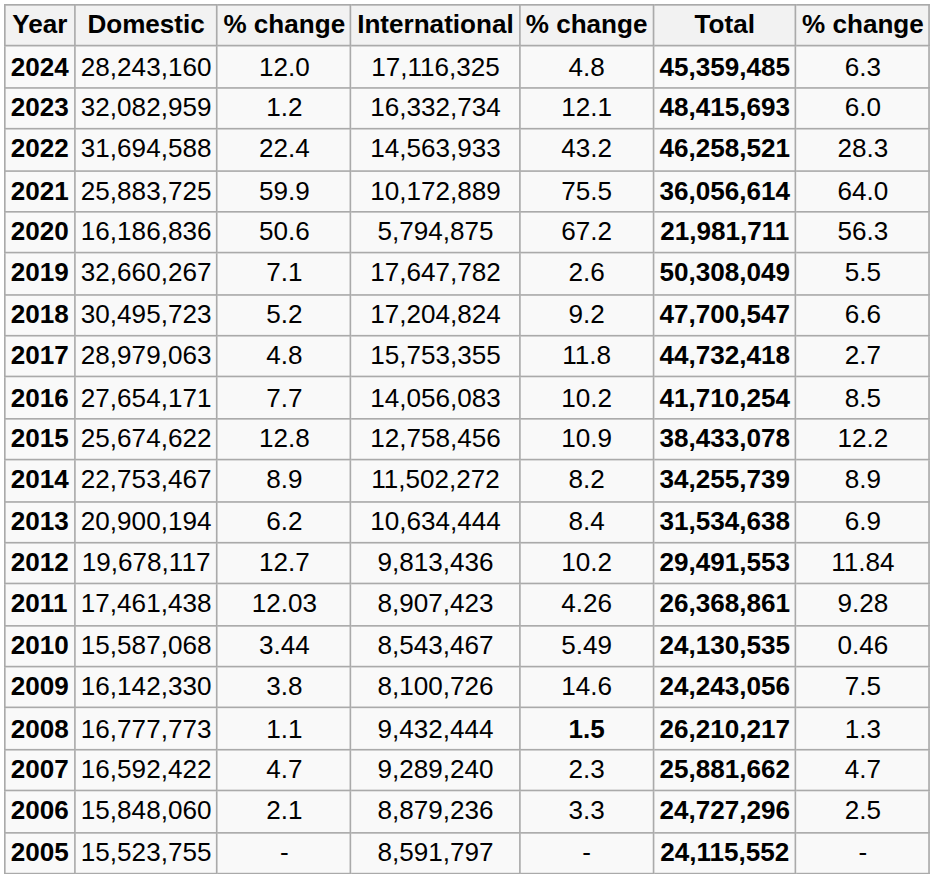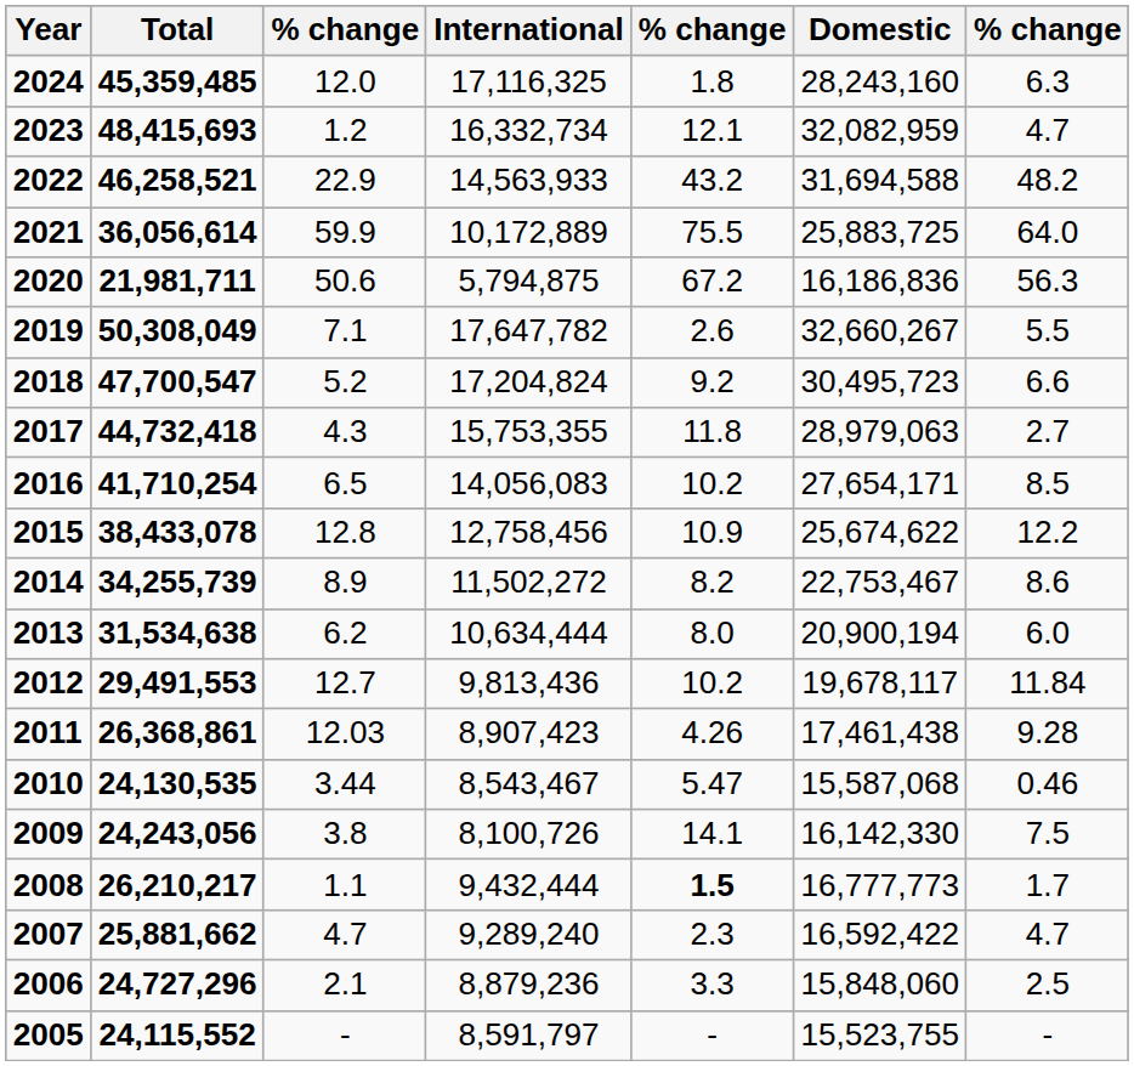columns swapped: Domestic <-> Total
2024 | column 5: 4.8 -> 1.8
2023 | column 7: 6.0 -> 4.7
2022 | column 3: 22.4 -> 22.9
2022 | column 7: 28.3 -> 48.2
2017 | column 3: 4.8 -> 4.3
2016 | column 3: 7.7 -> 6.5
2014 | column 7: 8.9 -> 8.6
2013 | column 5: 8.4 -> 8.0
2013 | column 7: 6.9 -> 6.0
2010 | column 5: 5.49 -> 5.47
2009 | column 5: 14.6 -> 14.1
2008 | column 7: 1.3 -> 1.7
